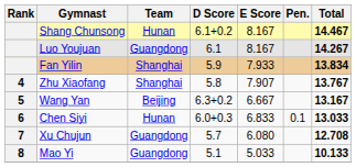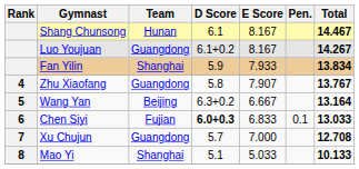Shang Chunsong | D Score: 6.1+0.2 -> 6.1
Luo Youjuan | D Score: 6.1 -> 6.1+0.2
Zhu Xiaofang | Team: Shanghai -> Guangdong
Wang Yan | Total: 13.167 -> 13.164
Chen Siyi | Team: Hunan -> Fujian
Chen Siyi | D Score: normal -> bold
Xu Chujun | E Score: 6.080 -> 7.000
Mao Yi | Team: Guangdong -> Shanghai
